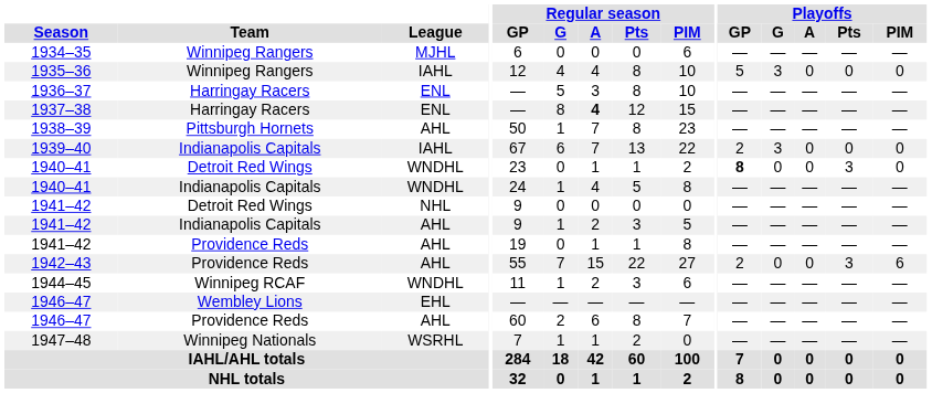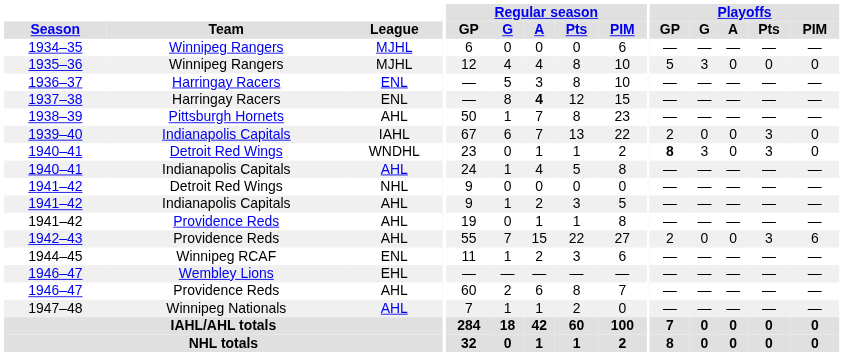1935–36 | League: IAHL -> MJHL
1939–40 | Playoffs / G: 3 -> 0
1939–40 | Playoffs / Pts: 0 -> 3
1940–41 / Detroit Red Wings | Playoffs / G: 0 -> 3
1940–41 / Indianapolis Capitals | League: WNDHL -> AHL
1944–45 | League: WNDHL -> ENL
1947–48 | League: WSRHL -> AHL
